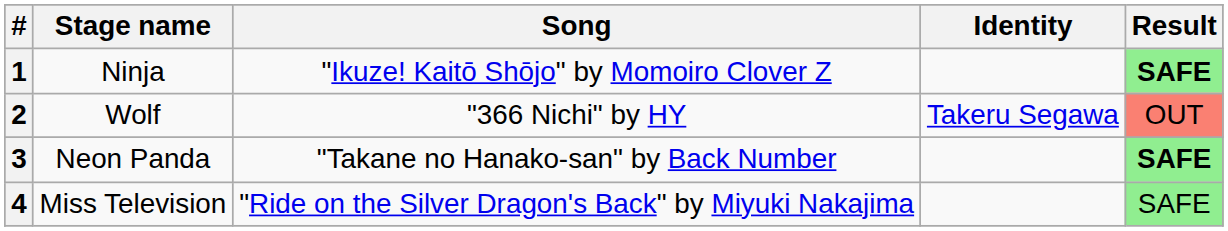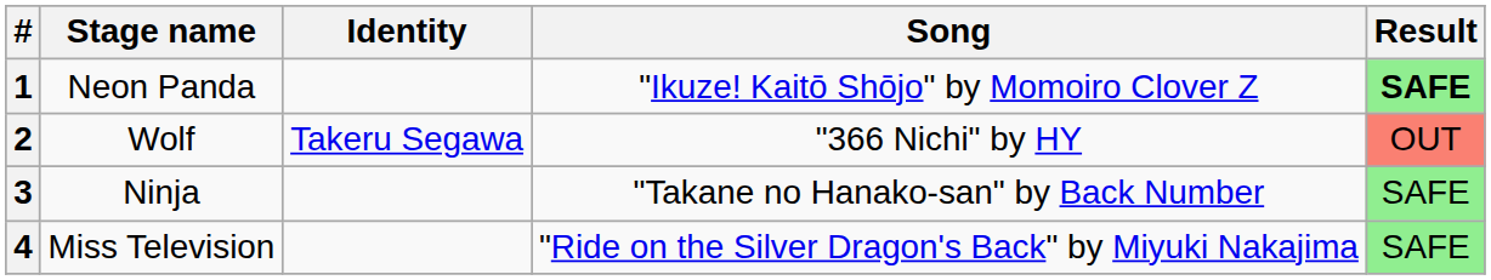columns swapped: Song <-> Identity
1 | Stage name: Ninja -> Neon Panda
3 | Stage name: Neon Panda -> Ninja
3 | Result: bold -> normal
